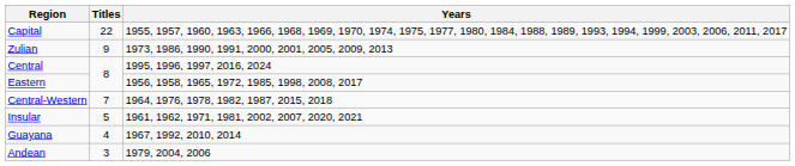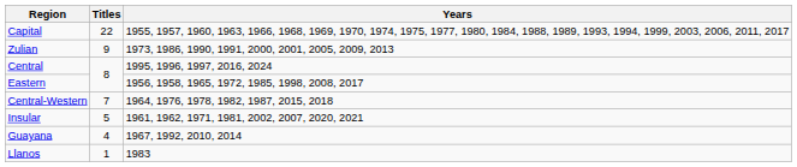- row: Andean | 3 | 1979, 2004, 2006
+ row: Llanos | 1 | 1983
